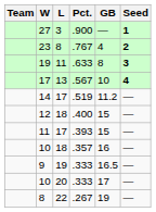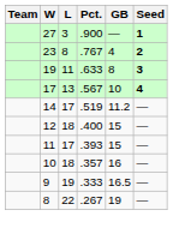- row: 10 | 20 | .333 | 17 | —
